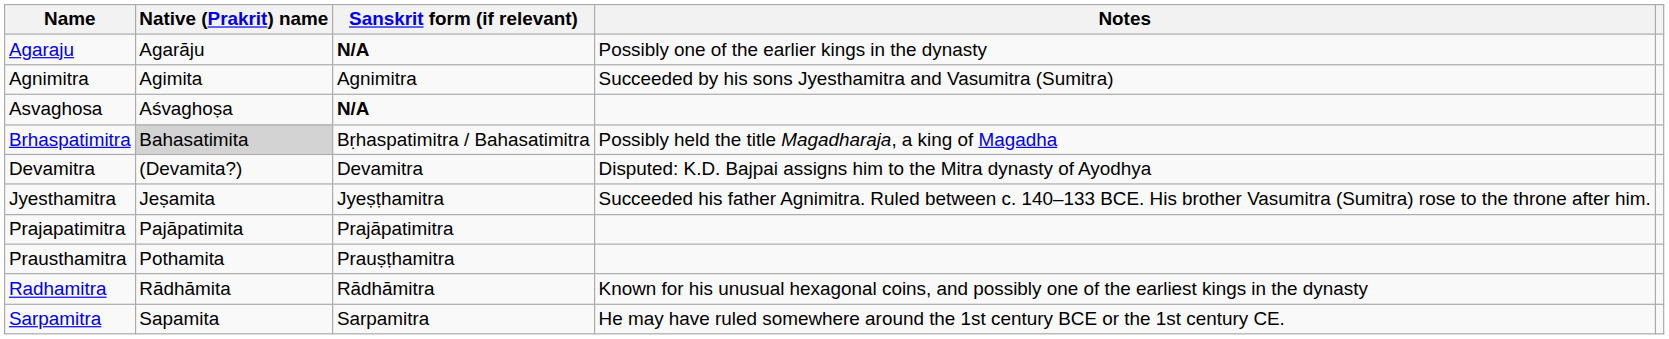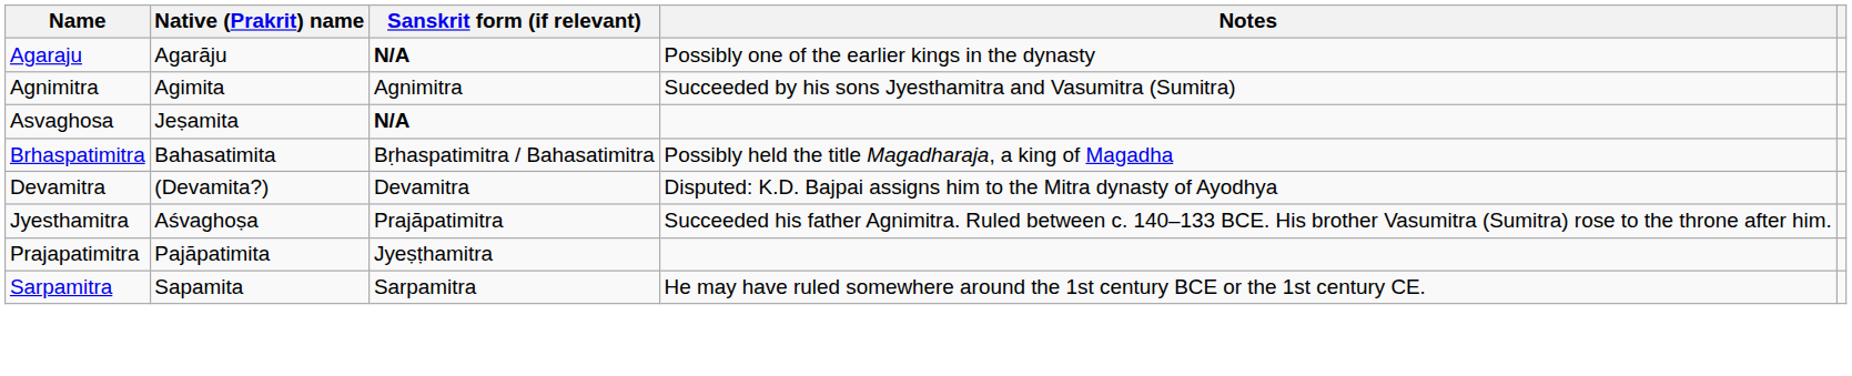Asvaghosa | Native (Prakrit) name: Aśvaghoṣa -> Jeṣamita
Brhaspatimitra | Native (Prakrit) name: lightgrey background -> no background
Jyesthamitra | Native (Prakrit) name: Jeṣamita -> Aśvaghoṣa
Jyesthamitra | Sanskrit form (if relevant): Jyeṣṭhamitra -> Prajāpatimitra
Prajapatimitra | Sanskrit form (if relevant): Prajāpatimitra -> Jyeṣṭhamitra
- row: Prausthamitra | Pothamita | Prauṣṭhamitra
- row: Radhamitra | Rādhāmita | Rādhāmitra | Known for his unusual hexagonal coins, and possibly one of the earliest kings in the dynasty
